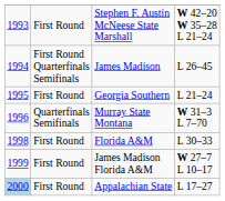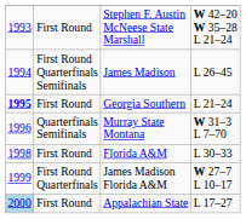Georgia Southern | column 1: normal -> bold
James Madison Florida A&M | column 2: First Round -> First Round Quarterfinals
